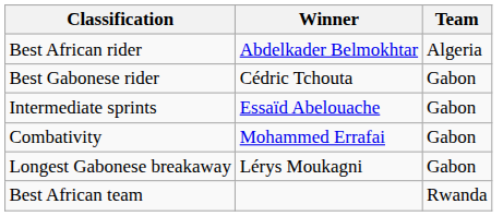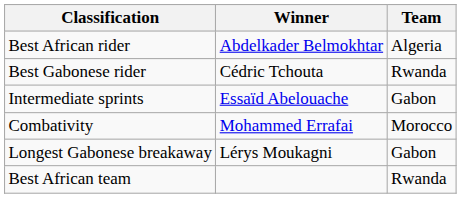Best Gabonese rider | Team: Gabon -> Rwanda
Combativity | Team: Gabon -> Morocco
